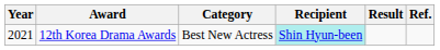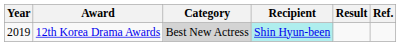12th Korea Drama Awards | Year: 2021 -> 2019
12th Korea Drama Awards | Category: no background -> lightgrey background
